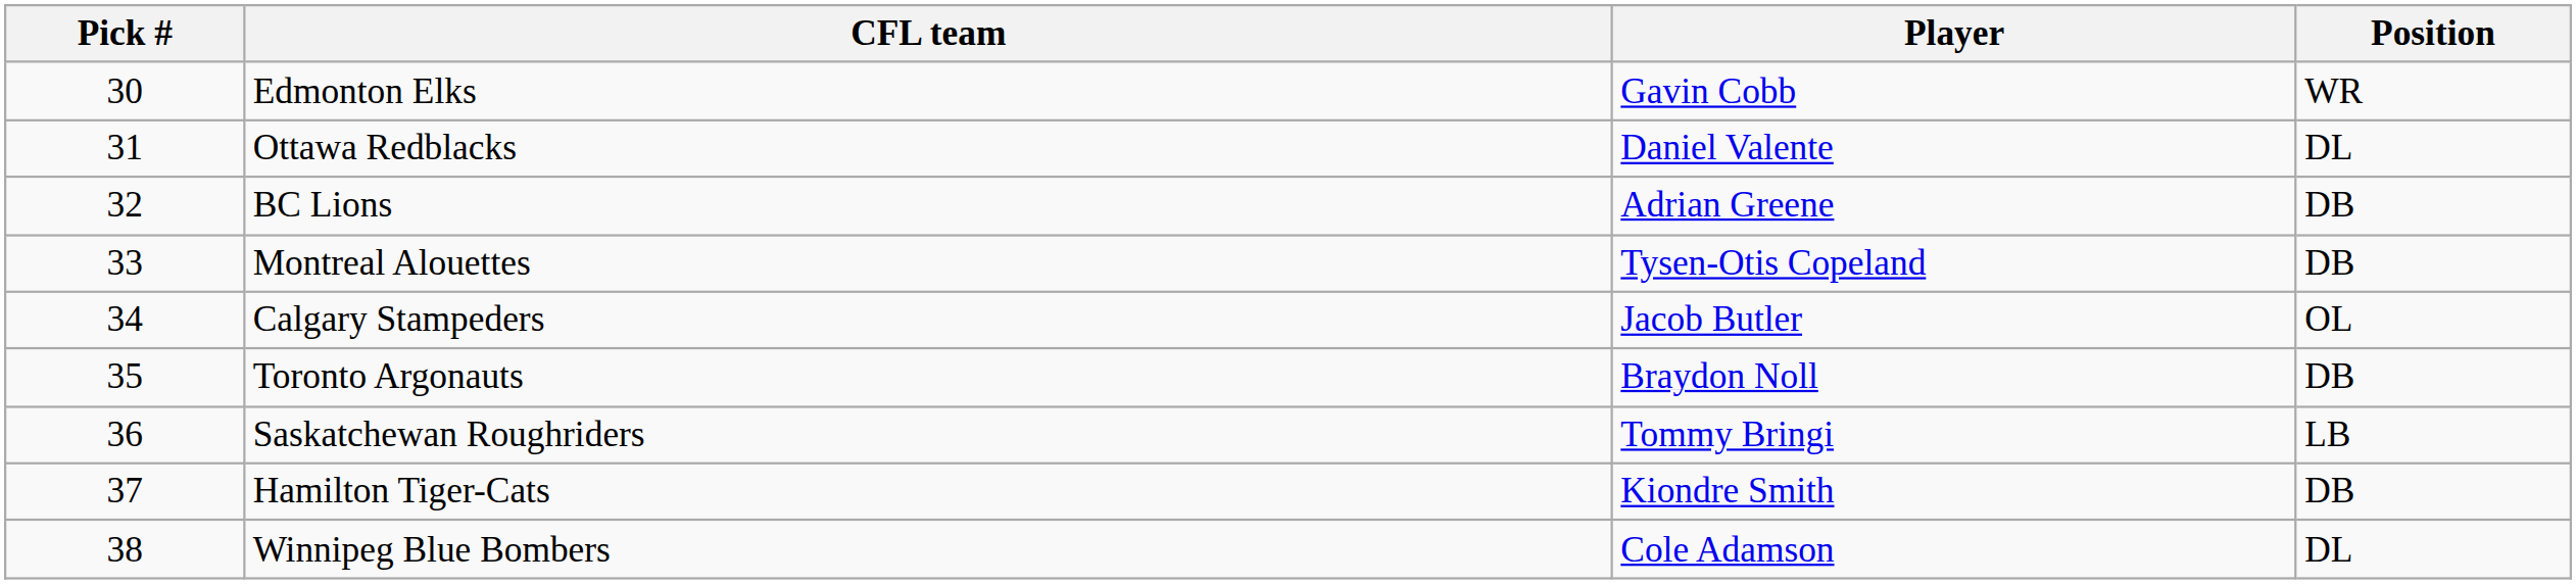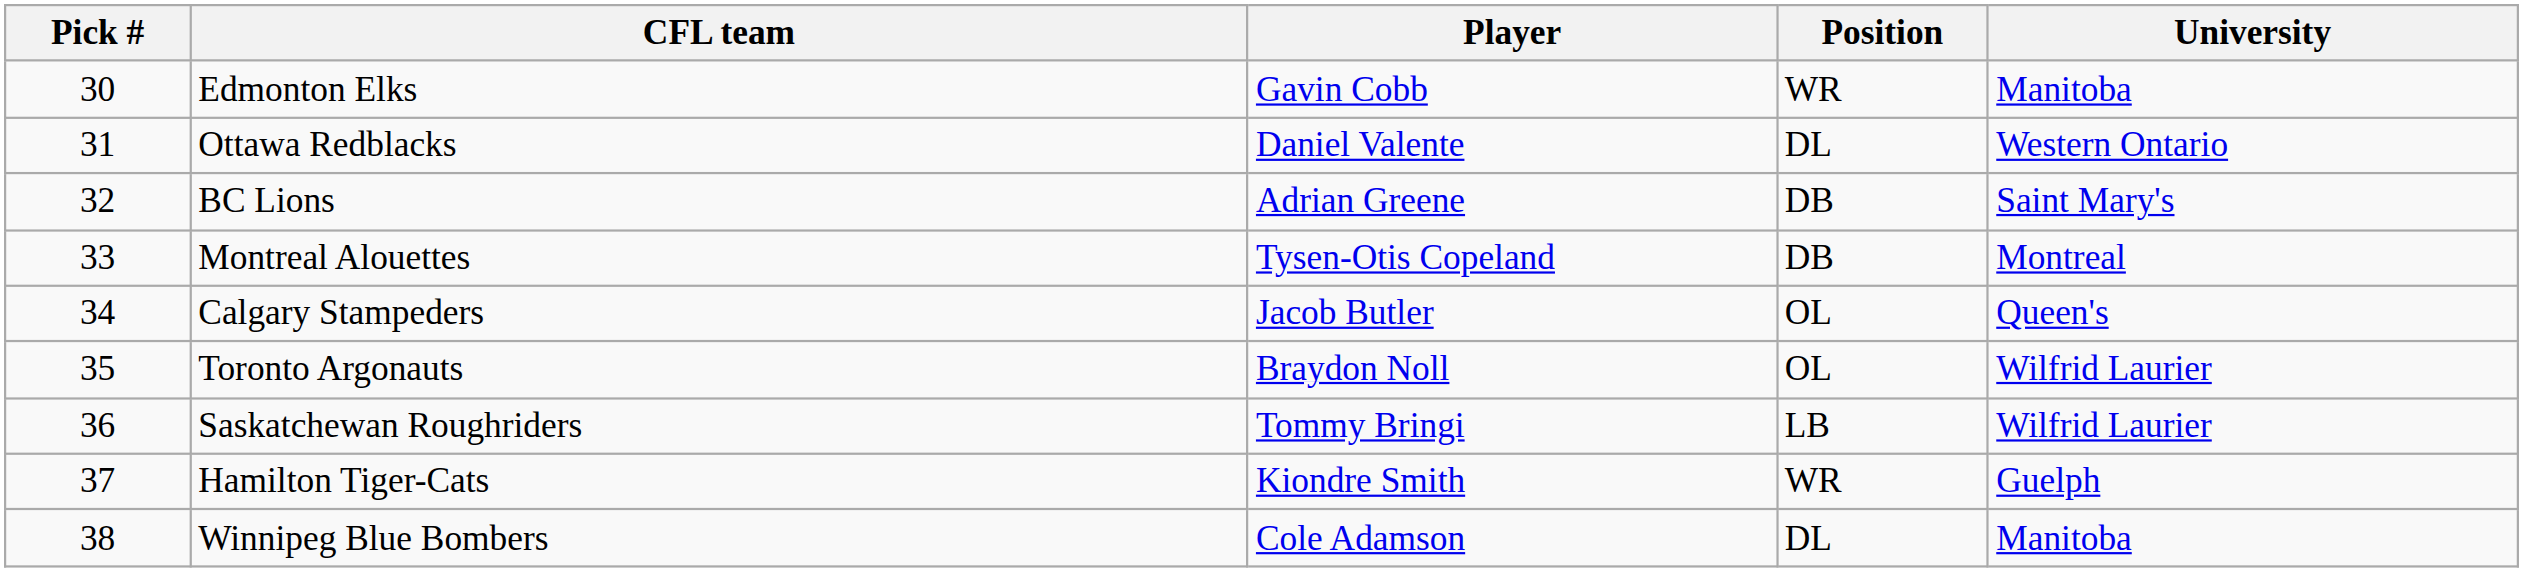+ column: University | Manitoba | Western Ontario | Saint Mary's | Montreal | Queen's | Wilfrid Laurier | Wilfrid Laurier | Guelph | Manitoba
Toronto Argonauts | Position: DB -> OL
Hamilton Tiger-Cats | Position: DB -> WR
